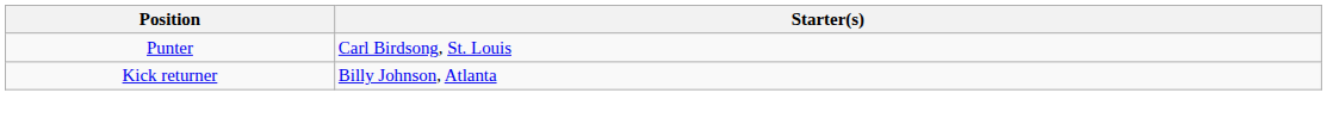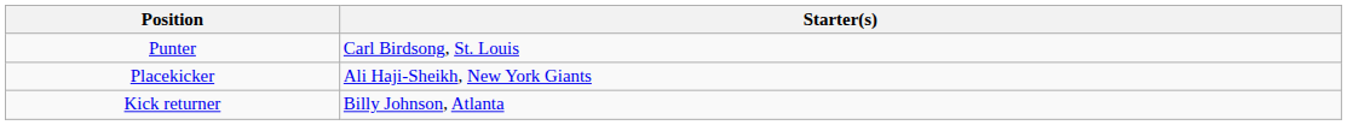+ row: Placekicker | Ali Haji-Sheikh, New York Giants
